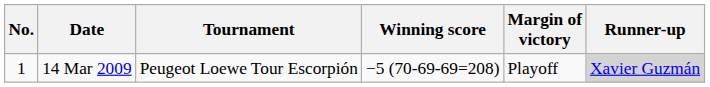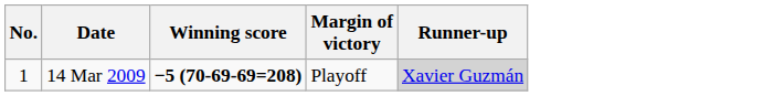- column: Tournament | Peugeot Loewe Tour Escorpión
14 Mar 2009 | Winning score: normal -> bold
